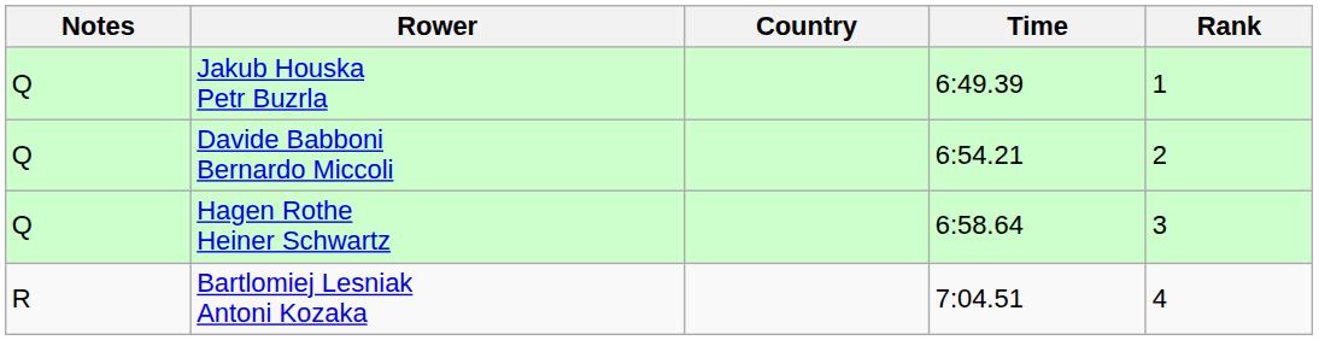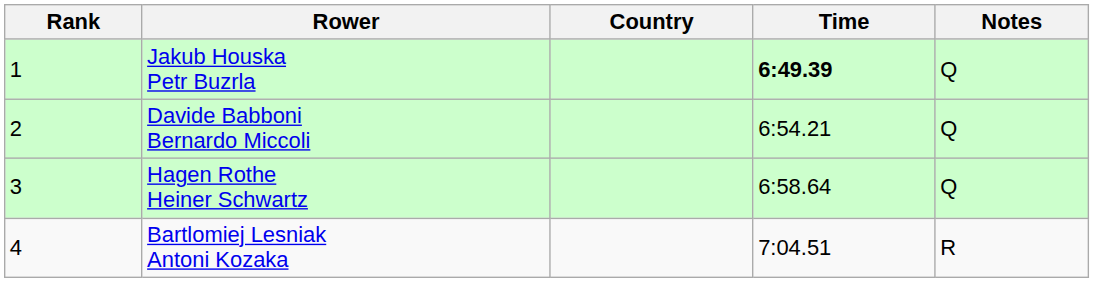columns swapped: Rank <-> Notes
Jakub Houska Petr Buzrla | Time: normal -> bold
